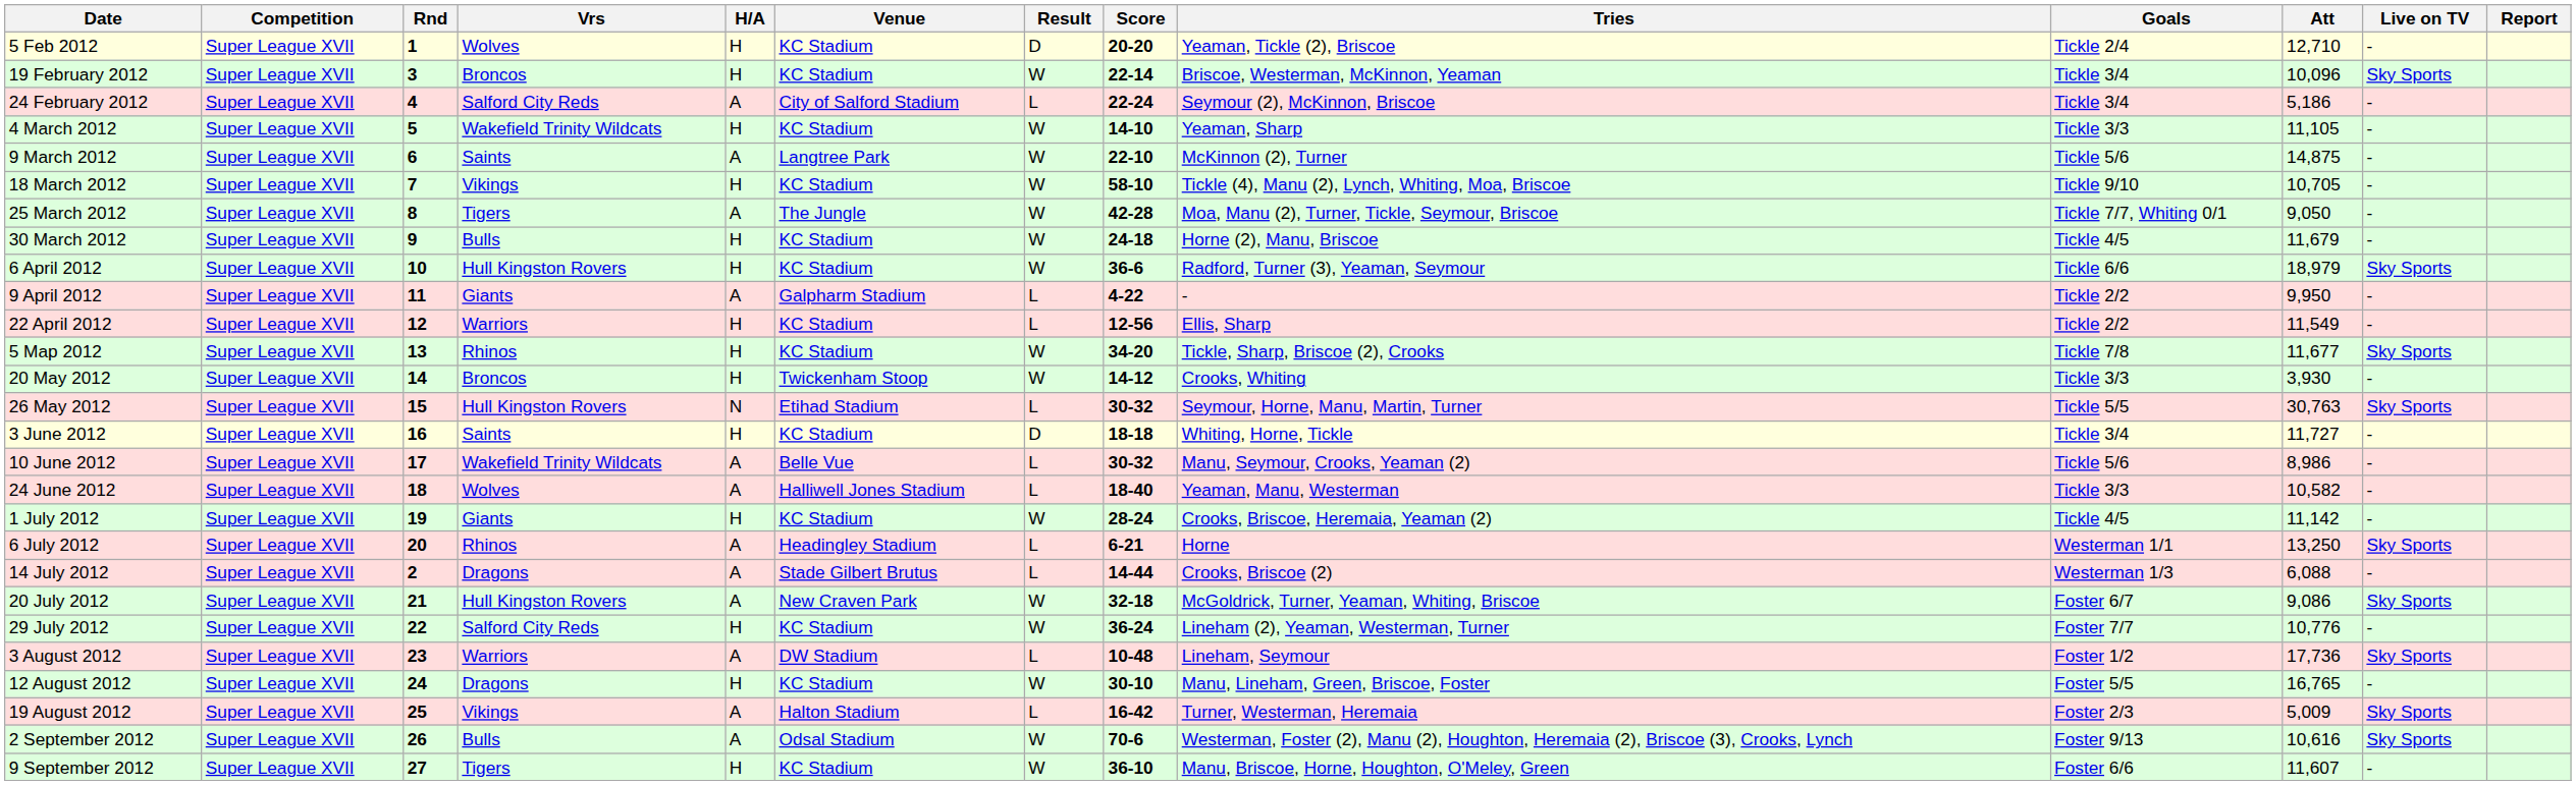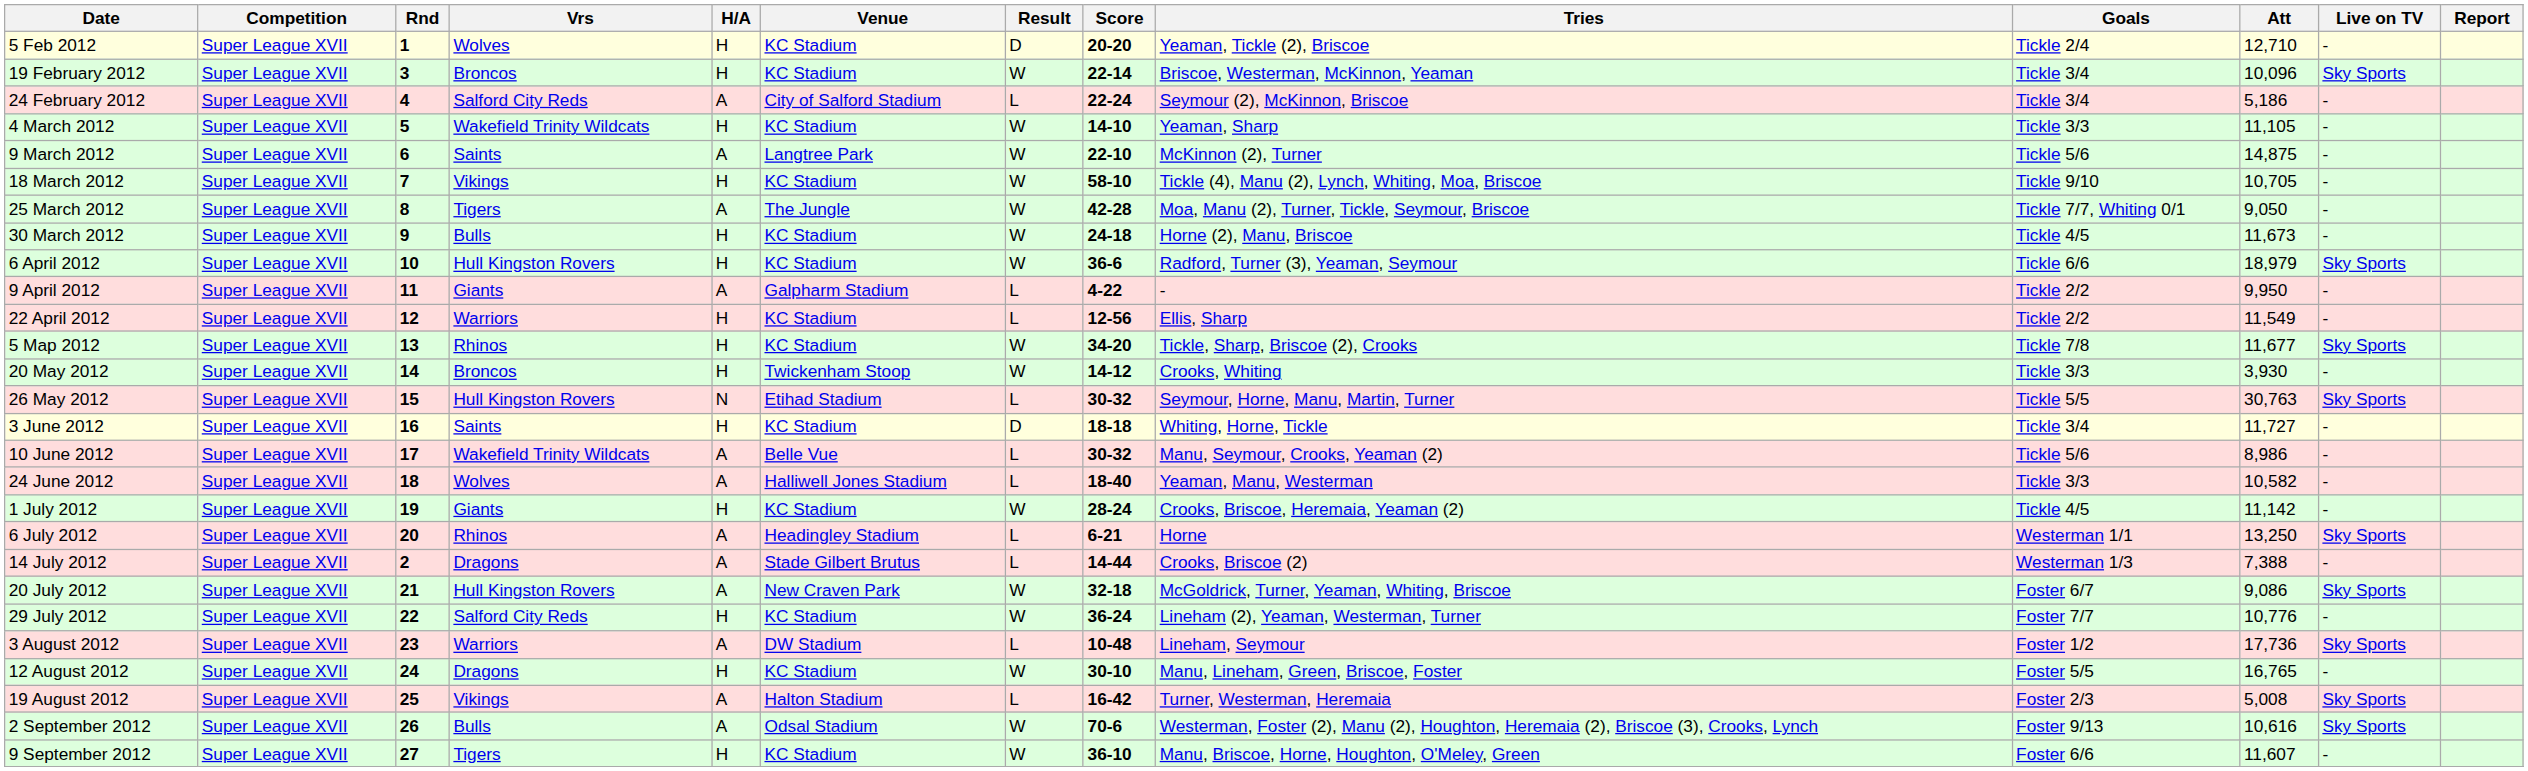30 March 2012 | Att: 11,679 -> 11,673
14 July 2012 | Att: 6,088 -> 7,388
19 August 2012 | Att: 5,009 -> 5,008
